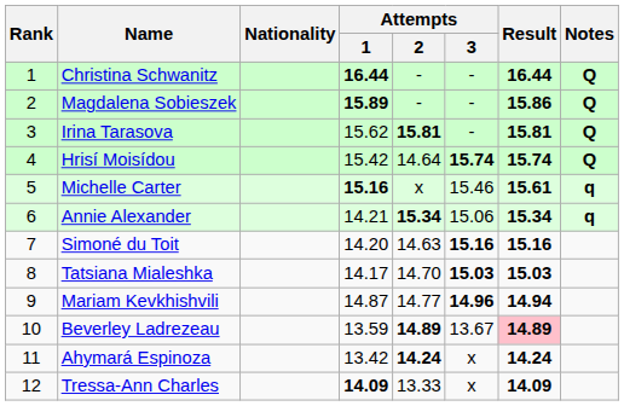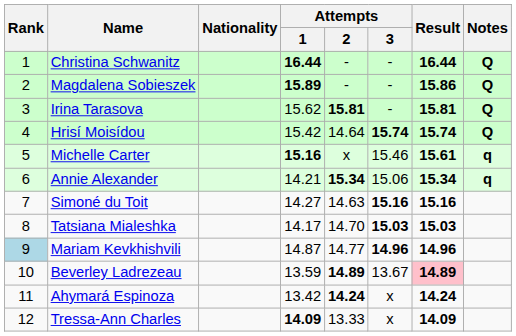Simoné du Toit | Attempts / 1: 14.20 -> 14.27
Mariam Kevkhishvili | Rank: no background -> lightblue background
Mariam Kevkhishvili | Result: 14.94 -> 14.96
